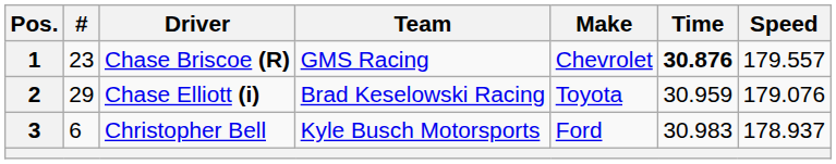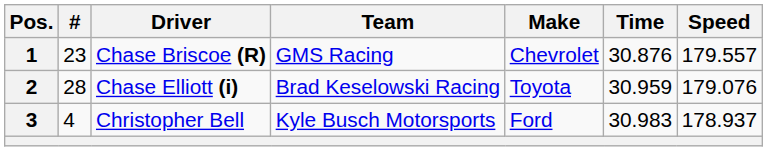1 | Time: bold -> normal
2 | #: 29 -> 28
3 | #: 6 -> 4
